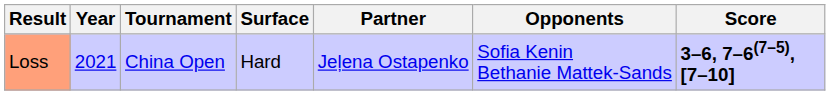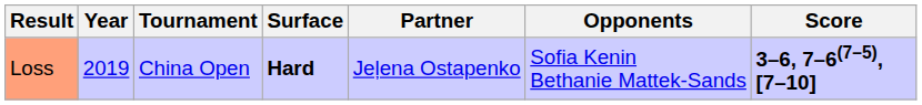Loss | Year: 2021 -> 2019
Loss | Surface: normal -> bold
